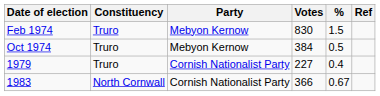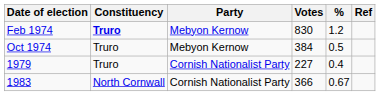Feb 1974 | Constituency: normal -> bold
Feb 1974 | %: 1.5 -> 1.2
